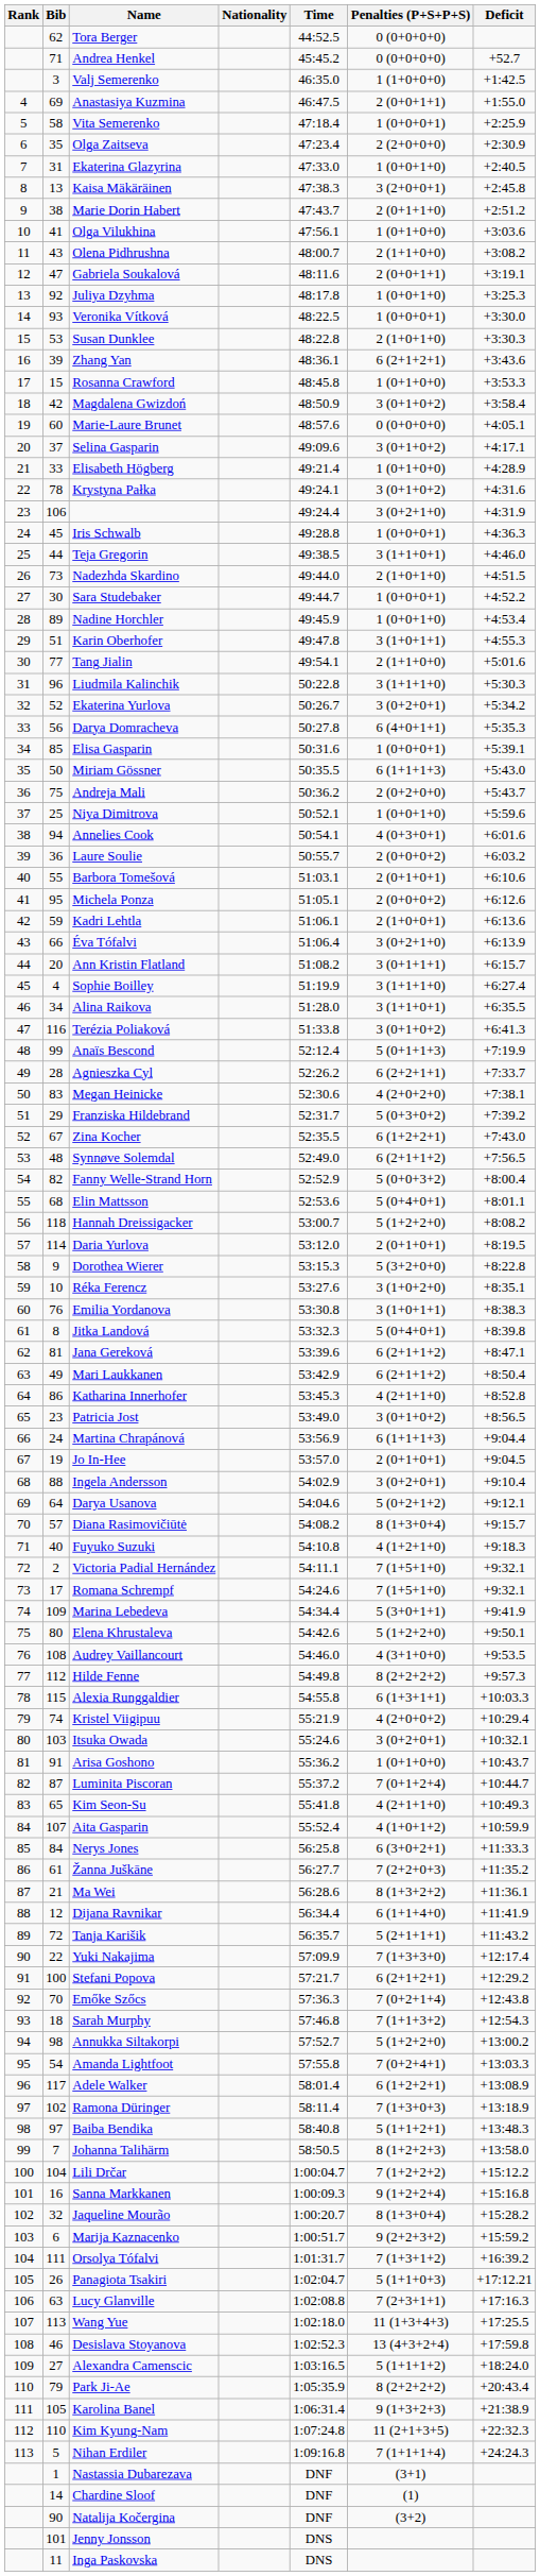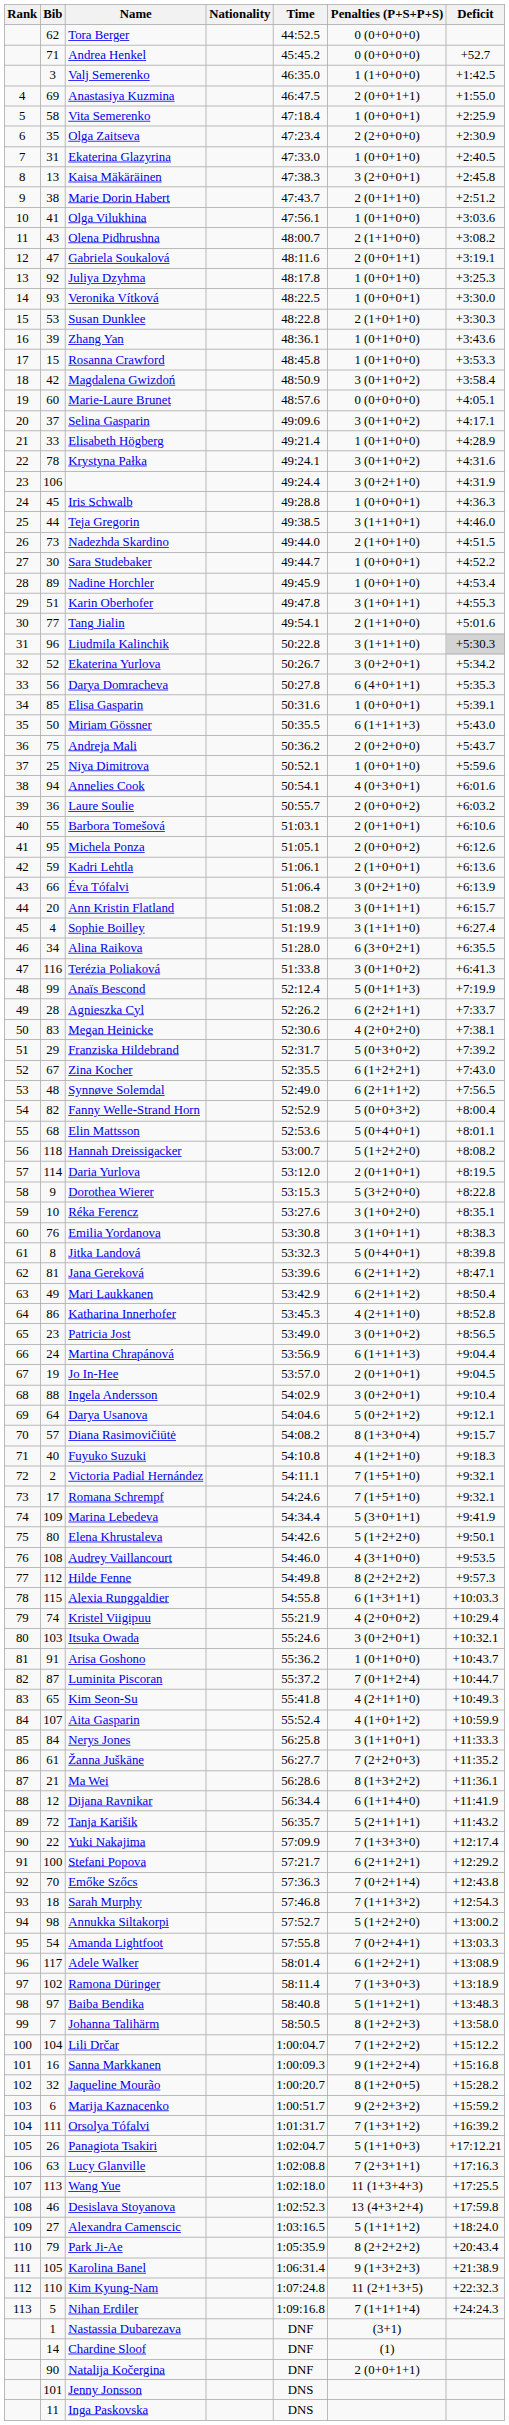Zhang Yan | Penalties (P+S+P+S): 6 (2+1+2+1) -> 1 (0+1+0+0)
Liudmila Kalinchik | Deficit: no background -> lightgrey background
Alina Raikova | Penalties (P+S+P+S): 3 (1+1+0+1) -> 6 (3+0+2+1)
Nerys Jones | Penalties (P+S+P+S): 6 (3+0+2+1) -> 3 (1+1+0+1)
Jaqueline Mourão | Penalties (P+S+P+S): 8 (1+3+0+4) -> 8 (1+2+0+5)
Natalija Kočergina | Penalties (P+S+P+S): (3+2) -> 2 (0+0+1+1)
